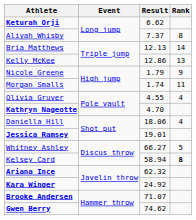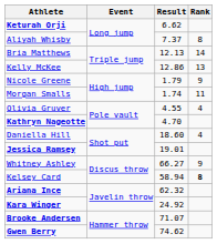Daniella Hill | Result: 18.06 -> 18.60
Whitney Ashley | Rank: 5 -> 9
